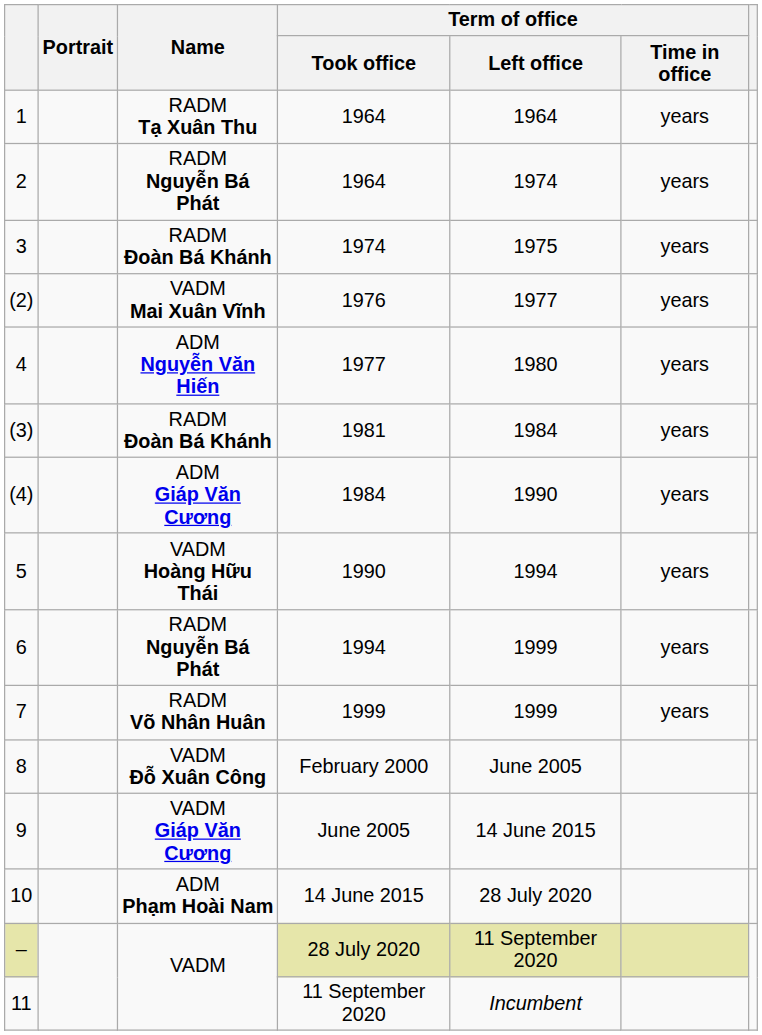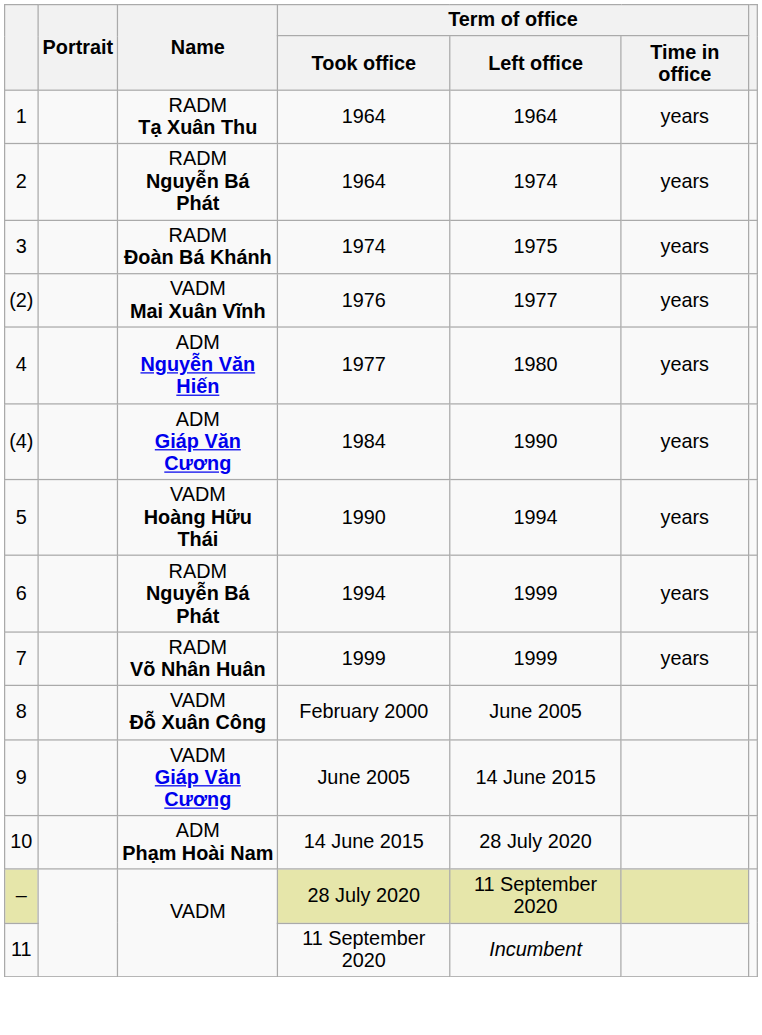- row: (3) | RADM Đoàn Bá Khánh | 1981 | 1984 | years
